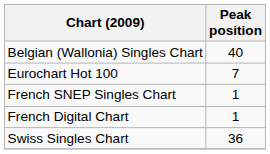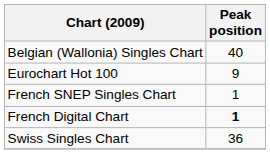Eurochart Hot 100 | Peak position: 7 -> 9
French Digital Chart | Peak position: normal -> bold
